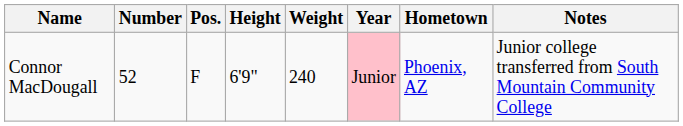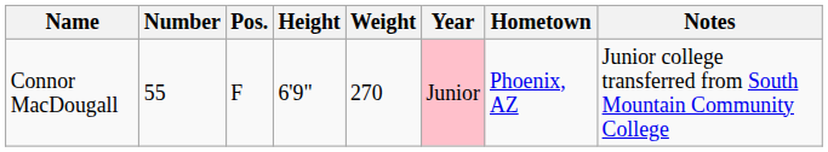Connor MacDougall | Number: 52 -> 55
Connor MacDougall | Weight: 240 -> 270
